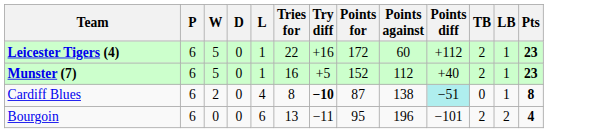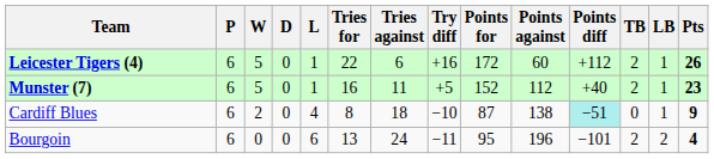+ column: Tries against | 6 | 11 | 18 | 24
Leicester Tigers (4) | Pts: 23 -> 26
Cardiff Blues | Try diff: bold -> normal
Cardiff Blues | Pts: 8 -> 9
